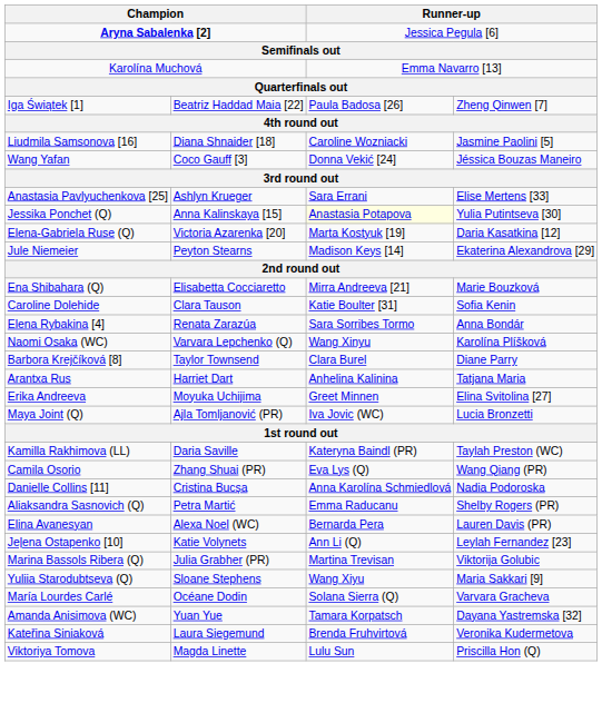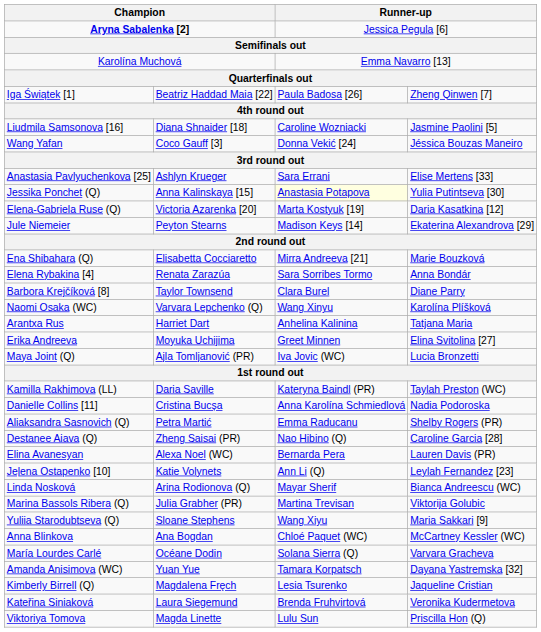- row: Caroline Dolehide | Clara Tauson | Katie Boulter [31] | Sofia Kenin
rows swapped: Naomi Osaka (WC) <-> Barbora Krejčíková [8]
- row: Camila Osorio | Zhang Shuai (PR) | Eva Lys (Q) | Wang Qiang (PR)
+ row: Destanee Aiava (Q) | Zheng Saisai (PR) | Nao Hibino (Q) | Caroline Garcia [28]
+ row: Linda Nosková | Arina Rodionova (Q) | Mayar Sherif | Bianca Andreescu (WC)
+ row: Anna Blinkova | Ana Bogdan | Chloé Paquet (WC) | McCartney Kessler (WC)
+ row: Kimberly Birrell (Q) | Magdalena Fręch | Lesia Tsurenko | Jaqueline Cristian
